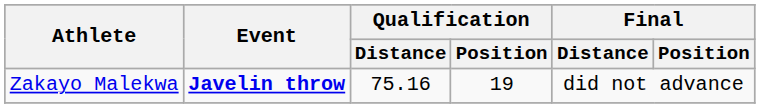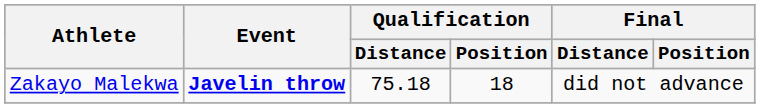Zakayo Malekwa | Qualification / Distance: 75.16 -> 75.18
Zakayo Malekwa | Qualification / Position: 19 -> 18
